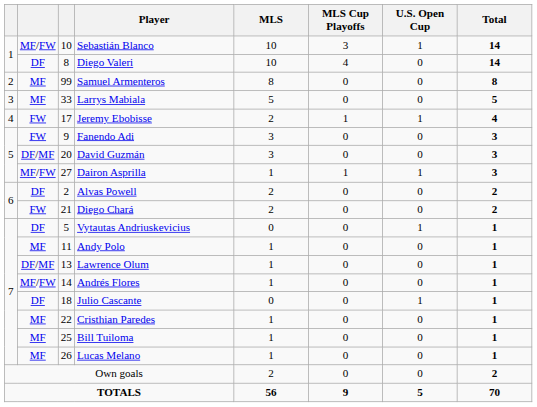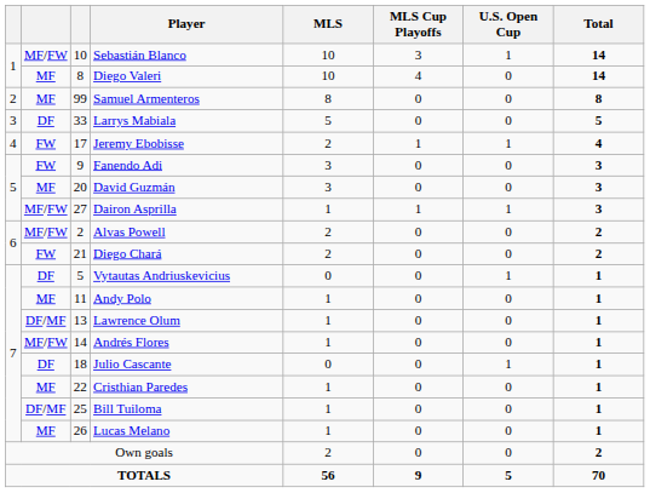Diego Valeri | column 2: DF -> MF
Larrys Mabiala | column 2: MF -> DF
David Guzmán | column 2: DF/MF -> MF
Alvas Powell | column 2: DF -> MF/FW
Bill Tuiloma | column 2: MF -> DF/MF
